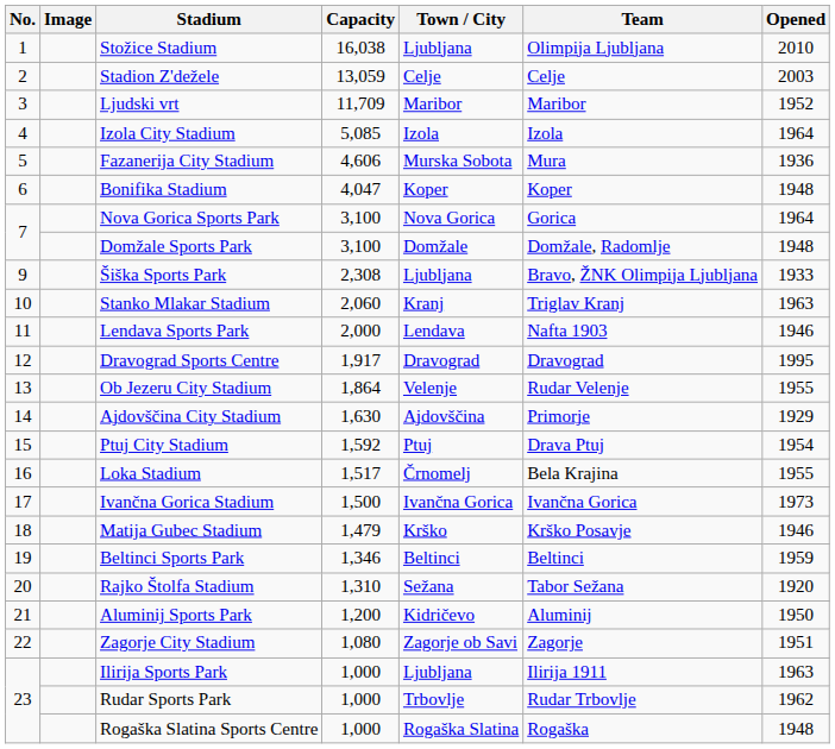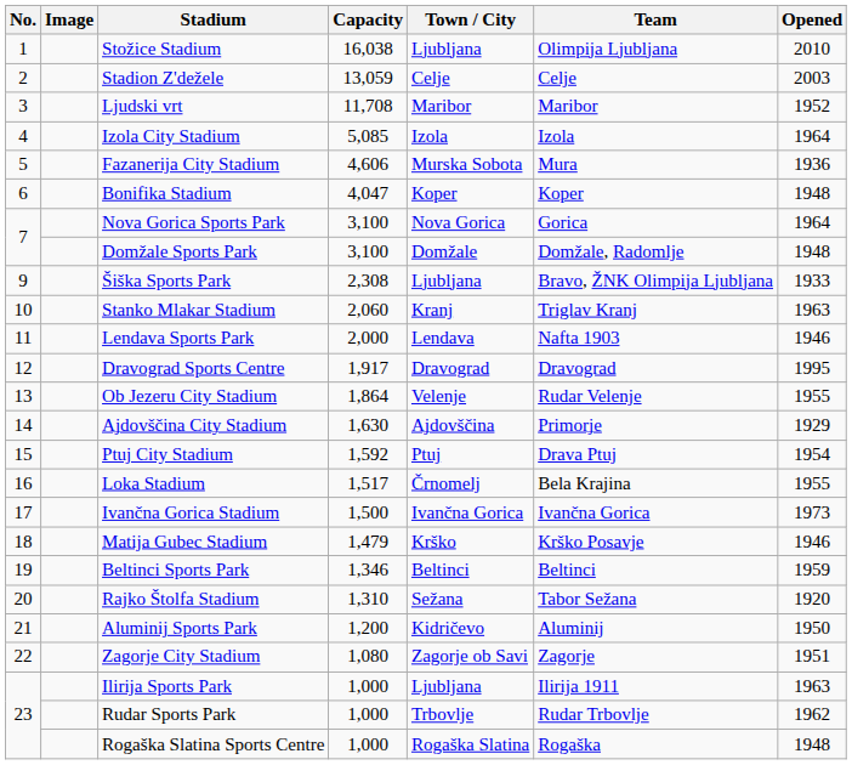Ljudski vrt | Capacity: 11,709 -> 11,708
